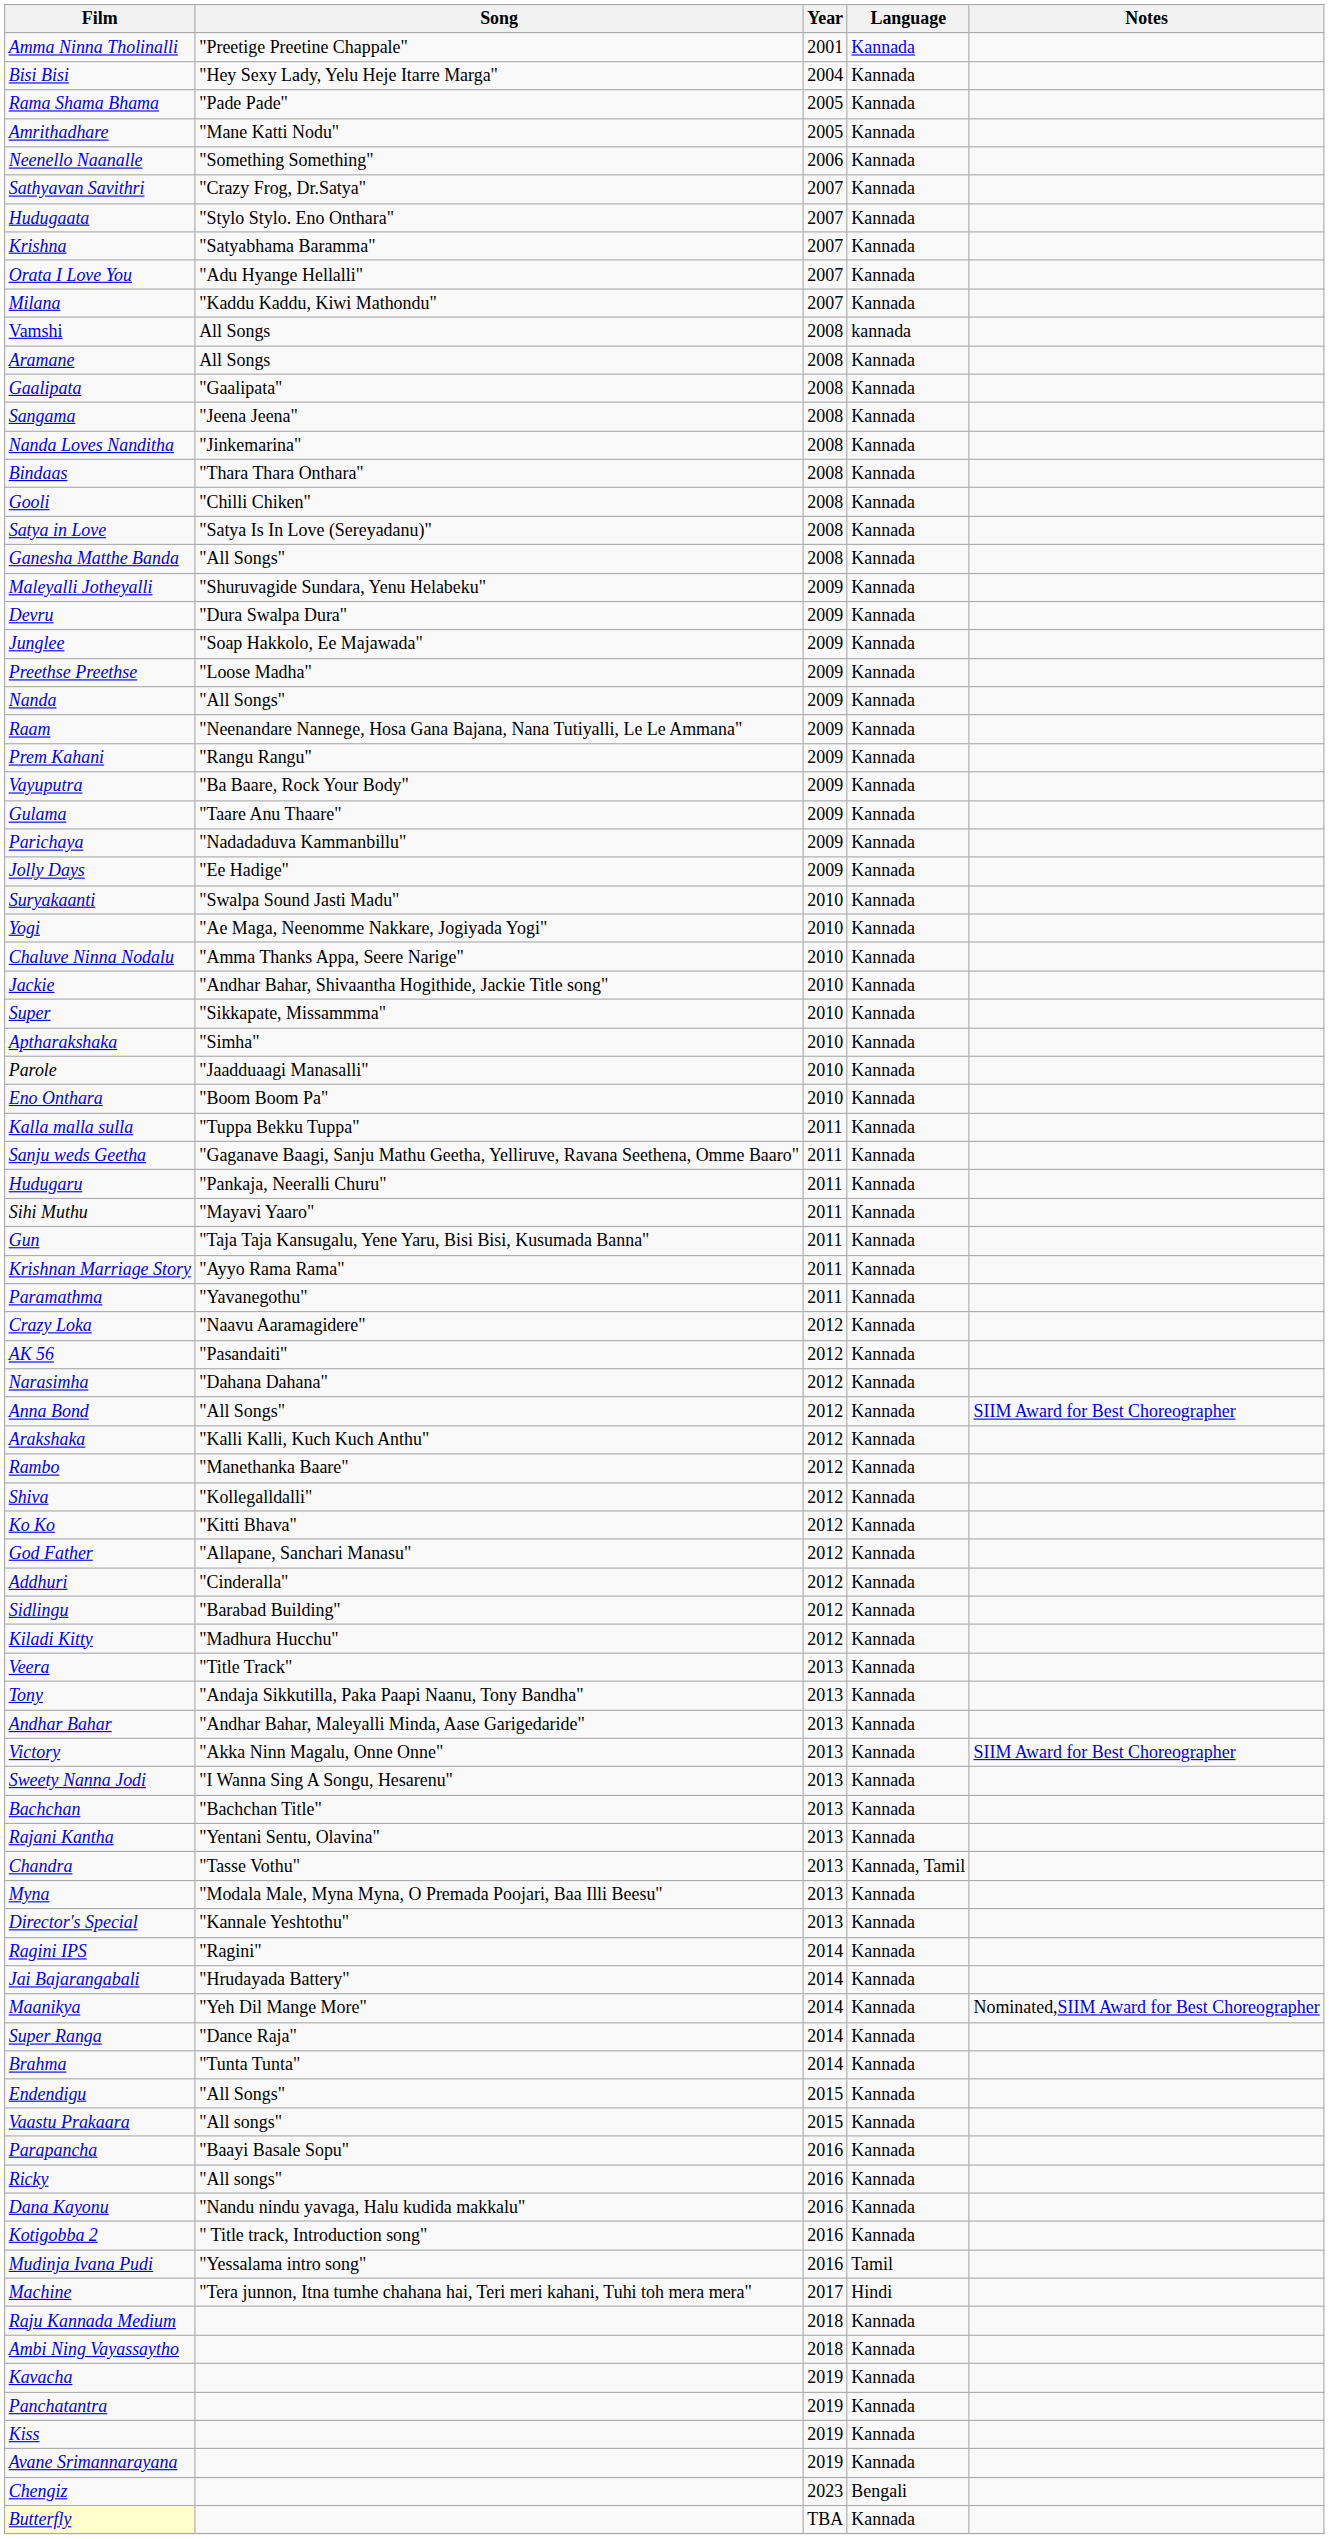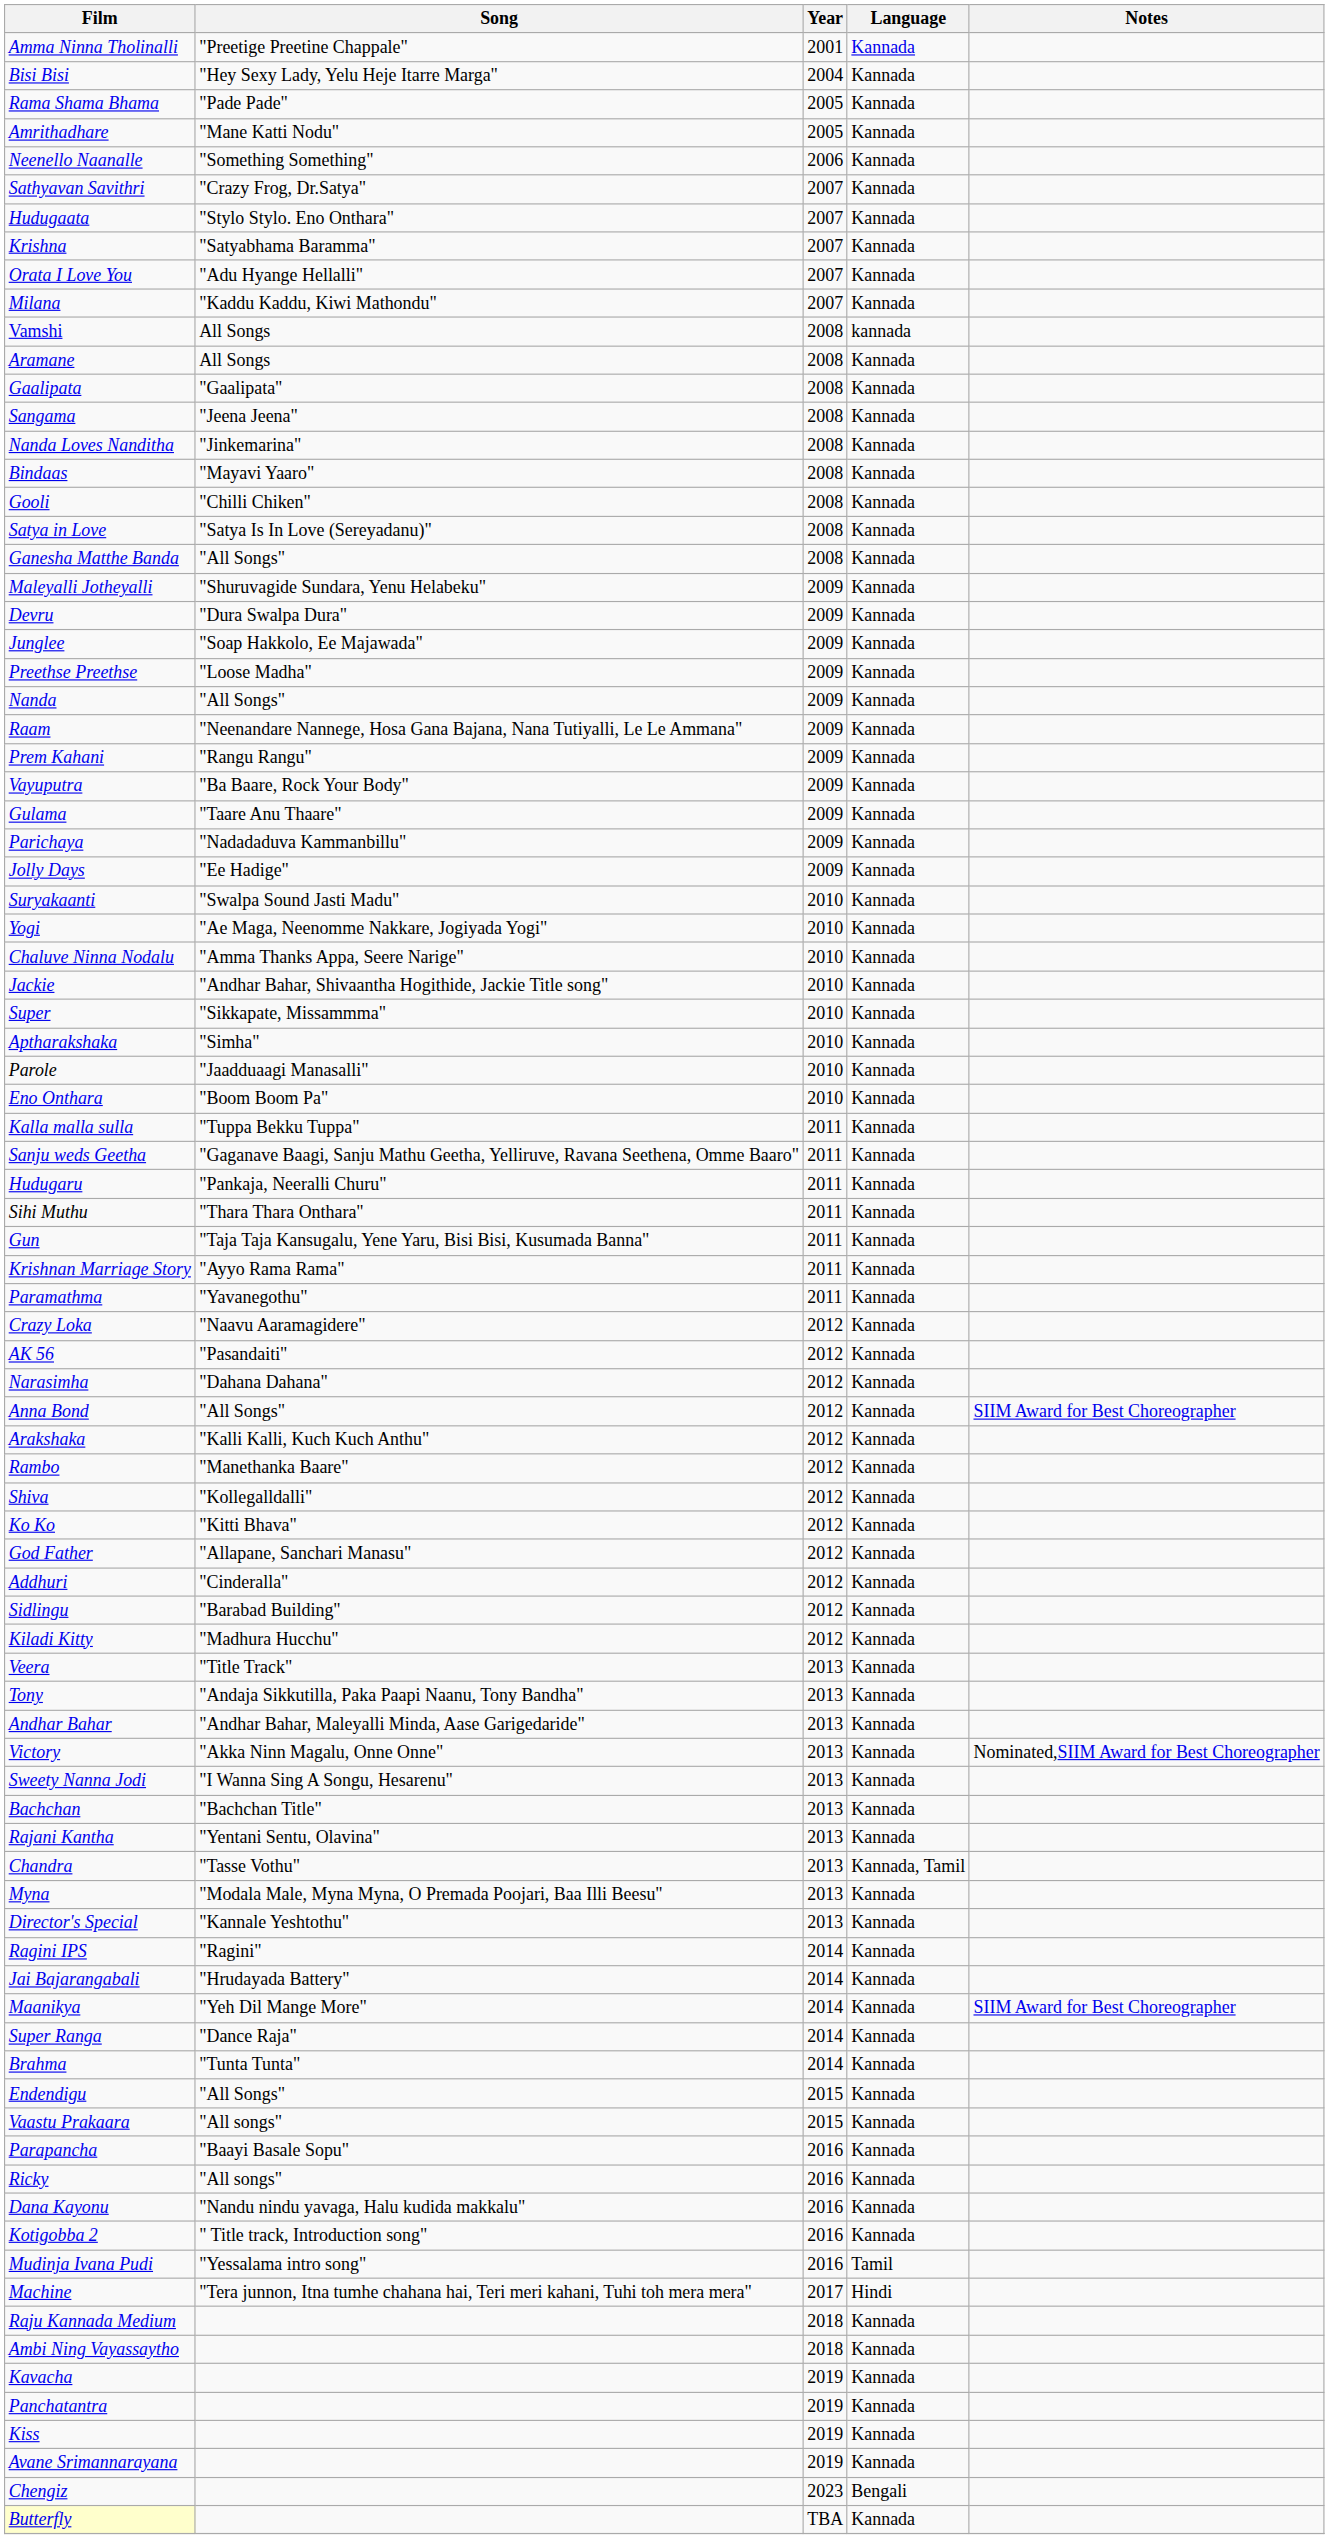Bindaas | Song: "Thara Thara Onthara" -> "Mayavi Yaaro"
Sihi Muthu | Song: "Mayavi Yaaro" -> "Thara Thara Onthara"
Victory | Notes: SIIM Award for Best Choreographer -> Nominated,SIIM Award for Best Choreographer
Maanikya | Notes: Nominated,SIIM Award for Best Choreographer -> SIIM Award for Best Choreographer
